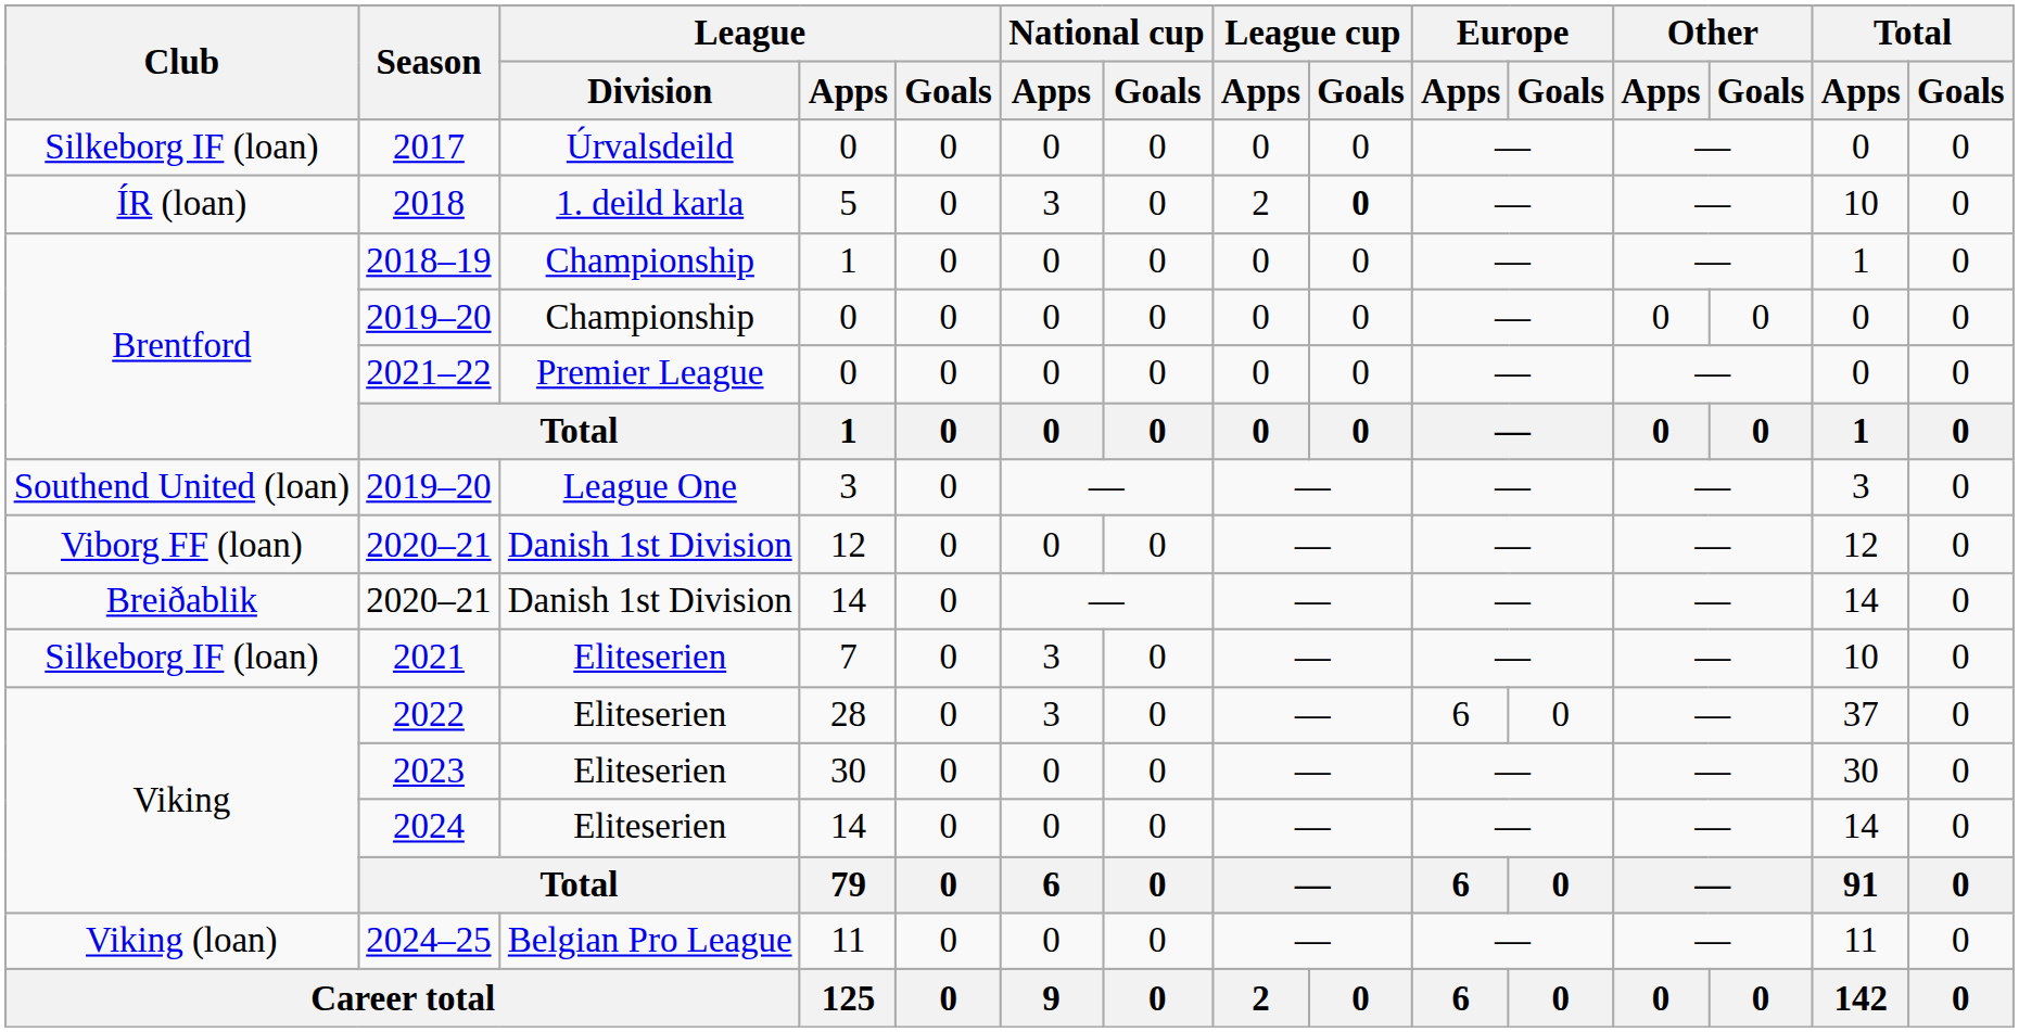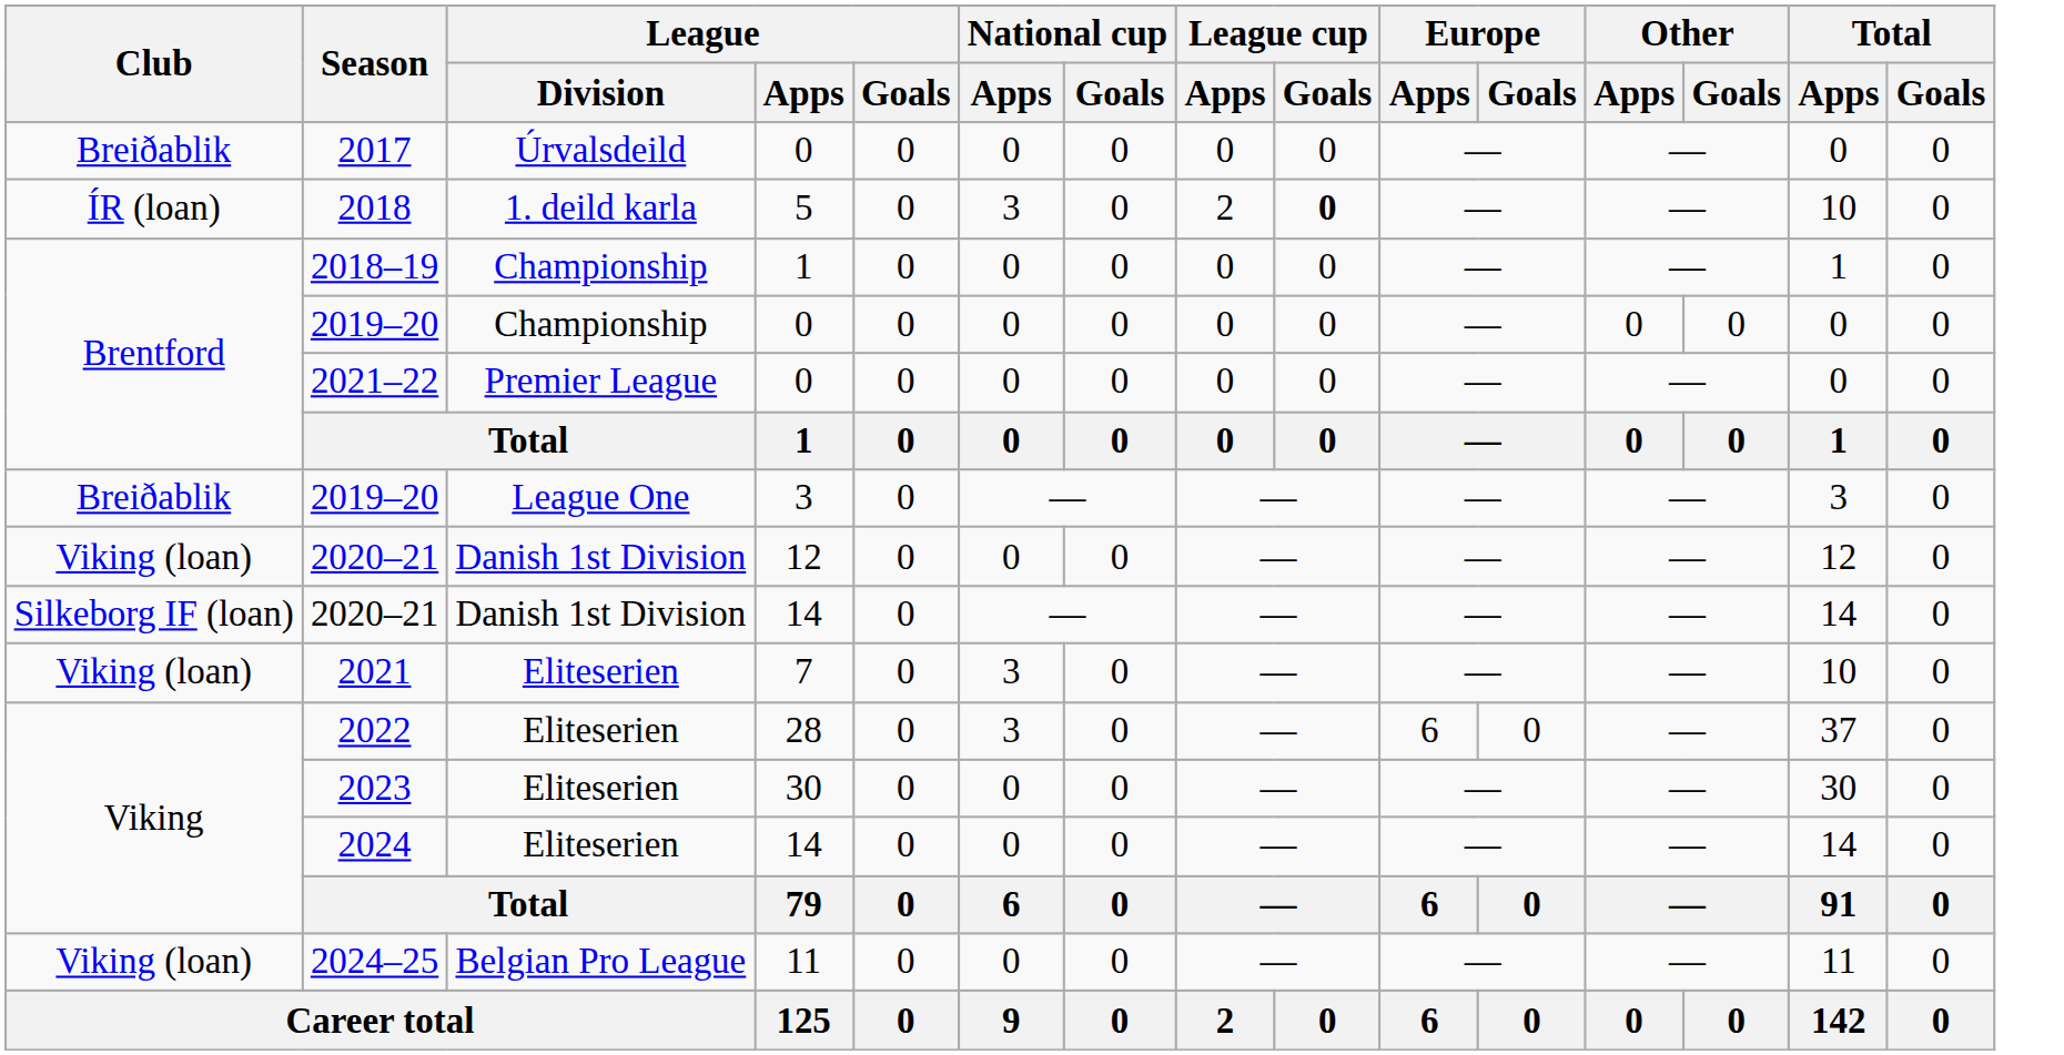2017 | Club: Silkeborg IF (loan) -> Breiðablik
2019–20 / 3 | Club: Southend United (loan) -> Breiðablik
2020–21 / 12 | Club: Viborg FF (loan) -> Viking (loan)
2020–21 / 14 | Club: Breiðablik -> Silkeborg IF (loan)
2021 | Club: Silkeborg IF (loan) -> Viking (loan)
